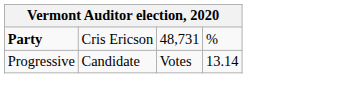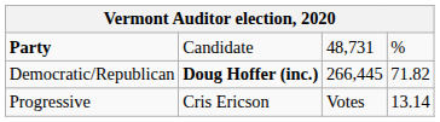Party | column 2: Cris Ericson -> Candidate
+ row: Democratic/Republican | Doug Hoffer (inc.) | 266,445 | 71.82
Progressive | column 2: Candidate -> Cris Ericson
